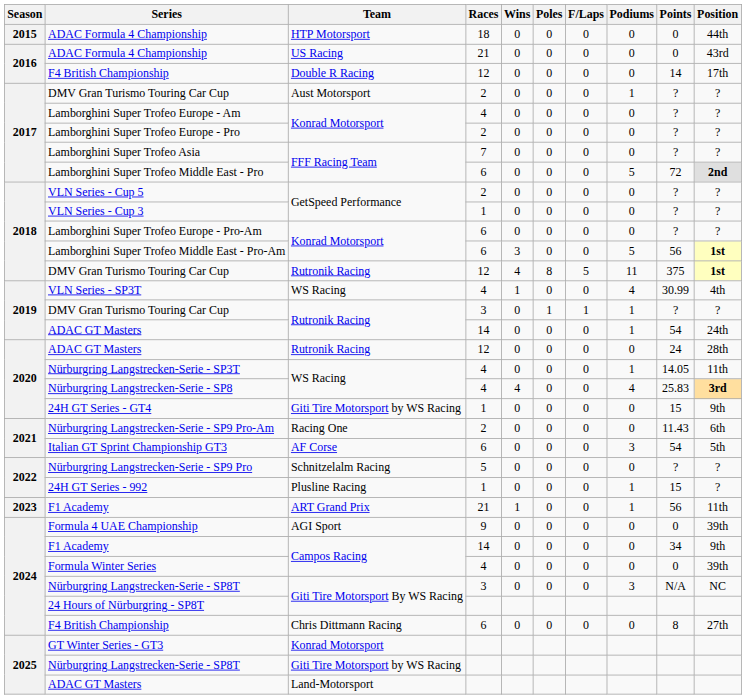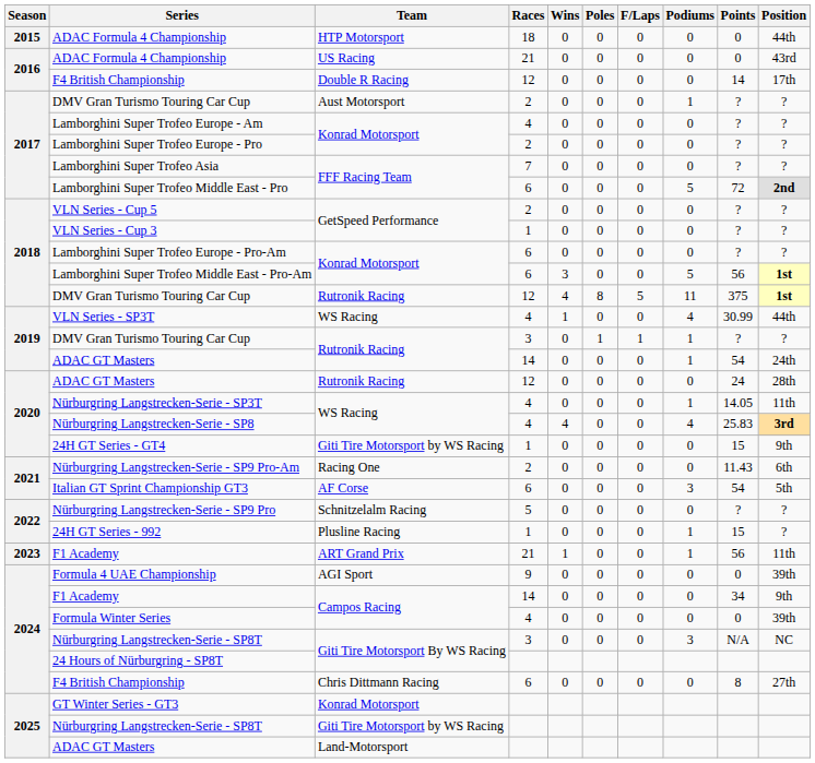VLN Series - SP3T | Position: 4th -> 44th
